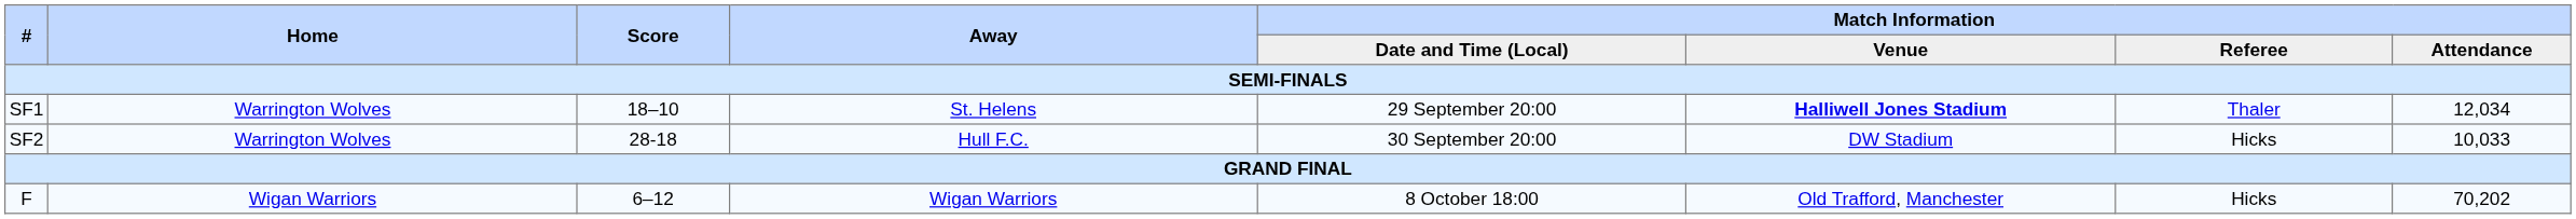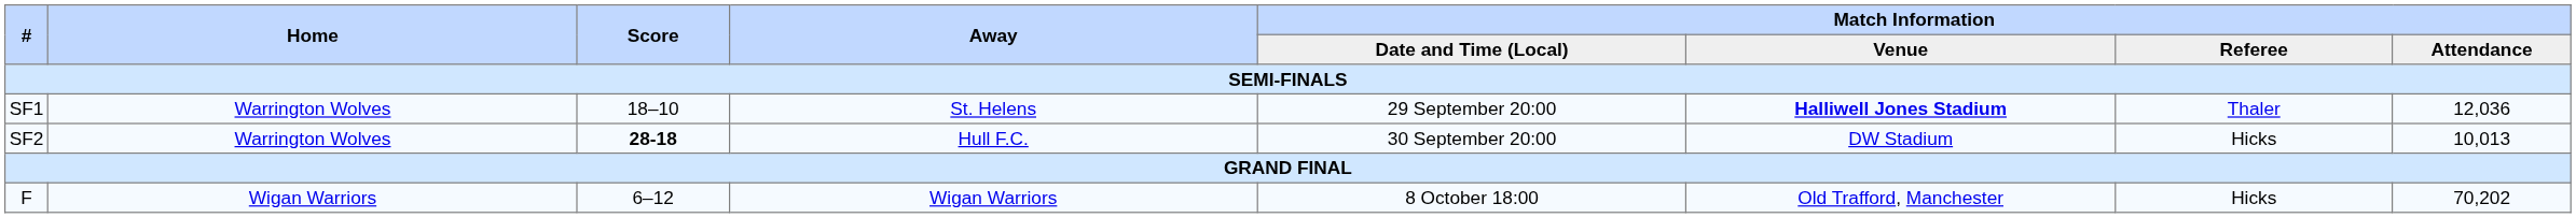SF1 | Match Information / Attendance: 12,034 -> 12,036
SF2 | Score: normal -> bold
SF2 | Match Information / Attendance: 10,033 -> 10,013
